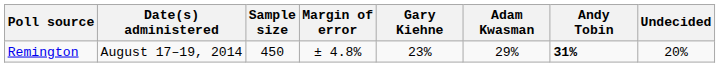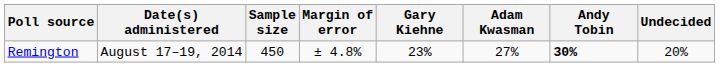Remington | Adam Kwasman: 29% -> 27%
Remington | Andy Tobin: 31% -> 30%
